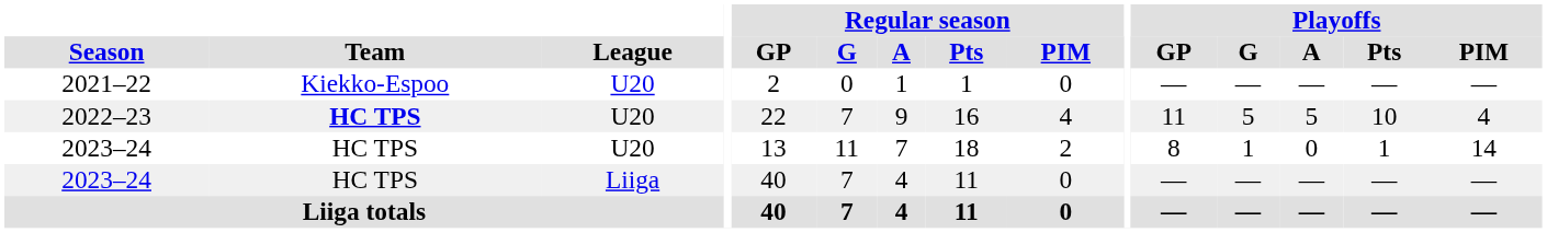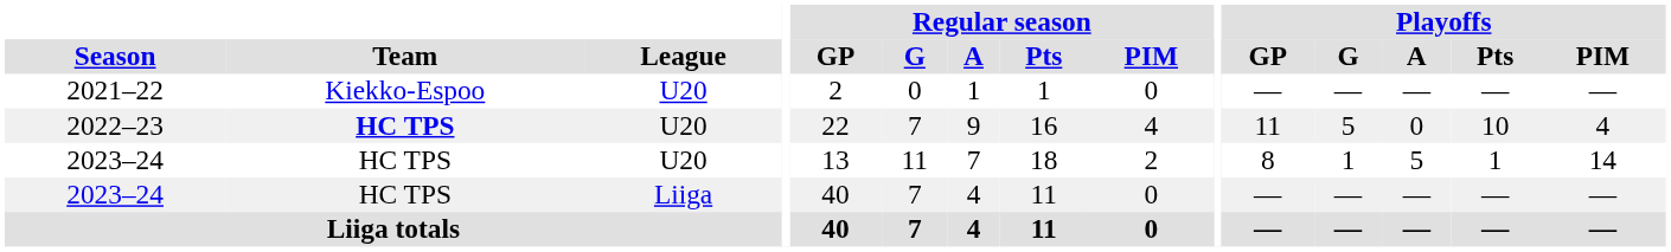2022–23 | Playoffs / A: 5 -> 0
2023–24 / U20 | Playoffs / A: 0 -> 5
